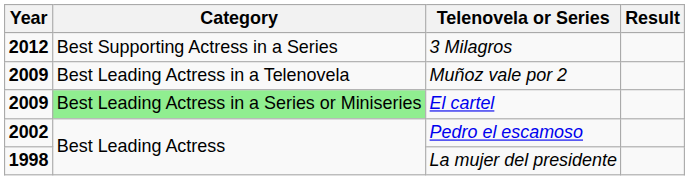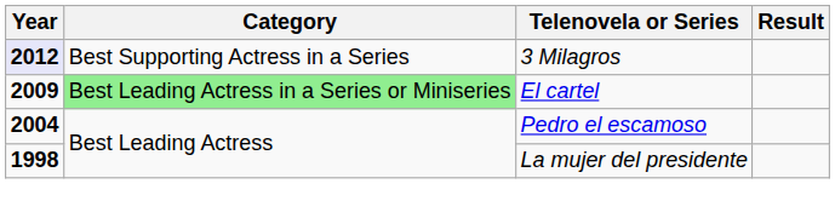3 Milagros | Year: no background -> lavender background
- row: 2009 | Best Leading Actress in a Telenovela | Muñoz vale por 2
Pedro el escamoso | Year: 2002 -> 2004
